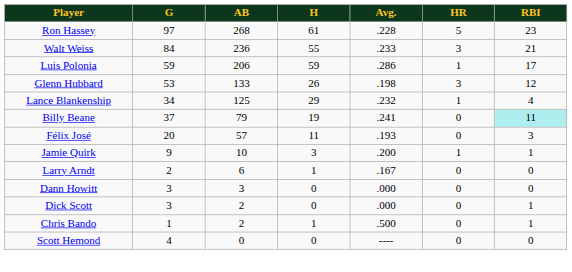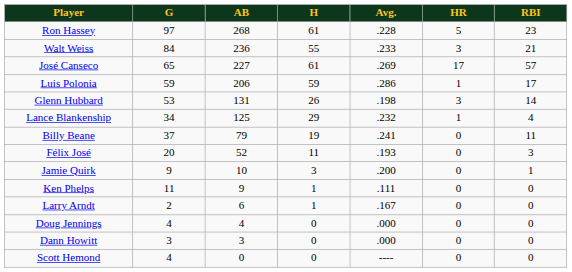+ row: José Canseco | 65 | 227 | 61 | .269 | 17 | 57
Glenn Hubbard | AB: 133 -> 131
Glenn Hubbard | RBI: 12 -> 14
Billy Beane | RBI: paleturquoise background -> no background
Félix José | AB: 57 -> 52
Jamie Quirk | HR: 1 -> 0
+ row: Ken Phelps | 11 | 9 | 1 | .111 | 0 | 0
+ row: Doug Jennings | 4 | 4 | 0 | .000 | 0 | 0
- row: Dick Scott | 3 | 2 | 0 | .000 | 0 | 1
- row: Chris Bando | 1 | 2 | 1 | .500 | 0 | 1
